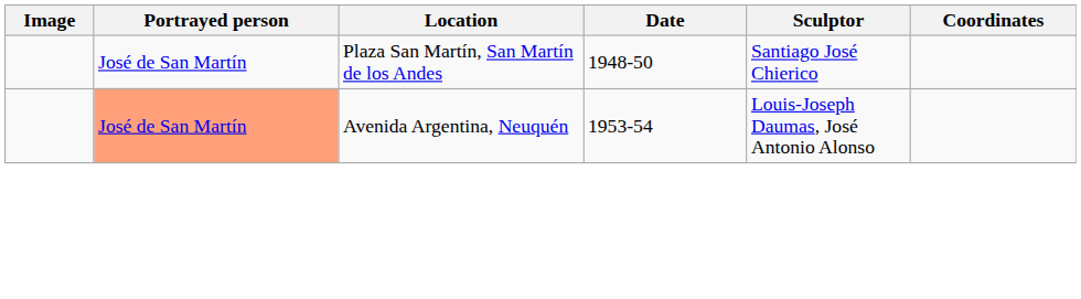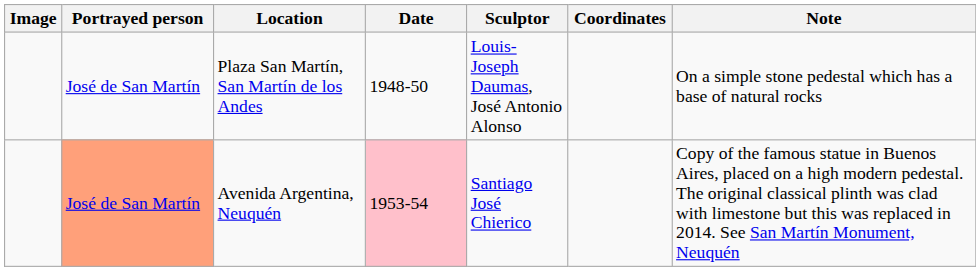+ column: Note | On a simple stone pedestal which has a base of natural rocks | Copy of the famous statue in Buenos Aires, placed on a high modern pedestal. The original classical plinth was clad with limestone but this was replaced in 2014. See San Martín Monument, Neuquén
Plaza San Martín, San Martín de los Andes | Sculptor: Santiago José Chierico -> Louis-Joseph Daumas, José Antonio Alonso
Avenida Argentina, Neuquén | Date: no background -> pink background
Avenida Argentina, Neuquén | Sculptor: Louis-Joseph Daumas, José Antonio Alonso -> Santiago José Chierico
